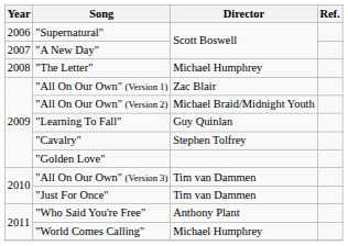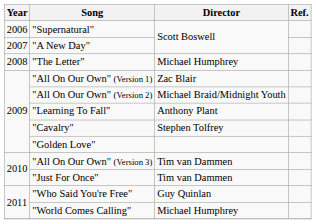"Learning To Fall" | Director: Guy Quinlan -> Anthony Plant
"Who Said You're Free" | Director: Anthony Plant -> Guy Quinlan
